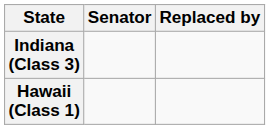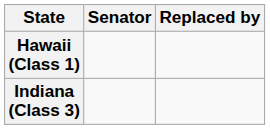rows swapped: Hawaii (Class 1) <-> Indiana (Class 3)
